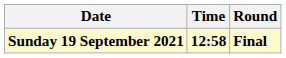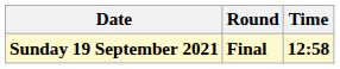columns swapped: Time <-> Round
